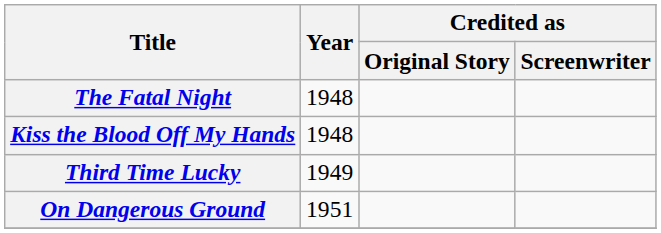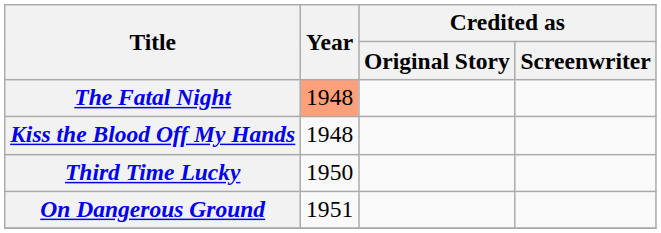The Fatal Night | Year: no background -> lightsalmon background
Third Time Lucky | Year: 1949 -> 1950
